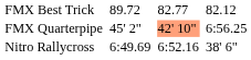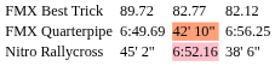FMX Quarterpipe | column 3: 45' 2" -> 6:49.69
Nitro Rallycross | column 3: 6:49.69 -> 45' 2"
Nitro Rallycross | column 5: no background -> pink background
